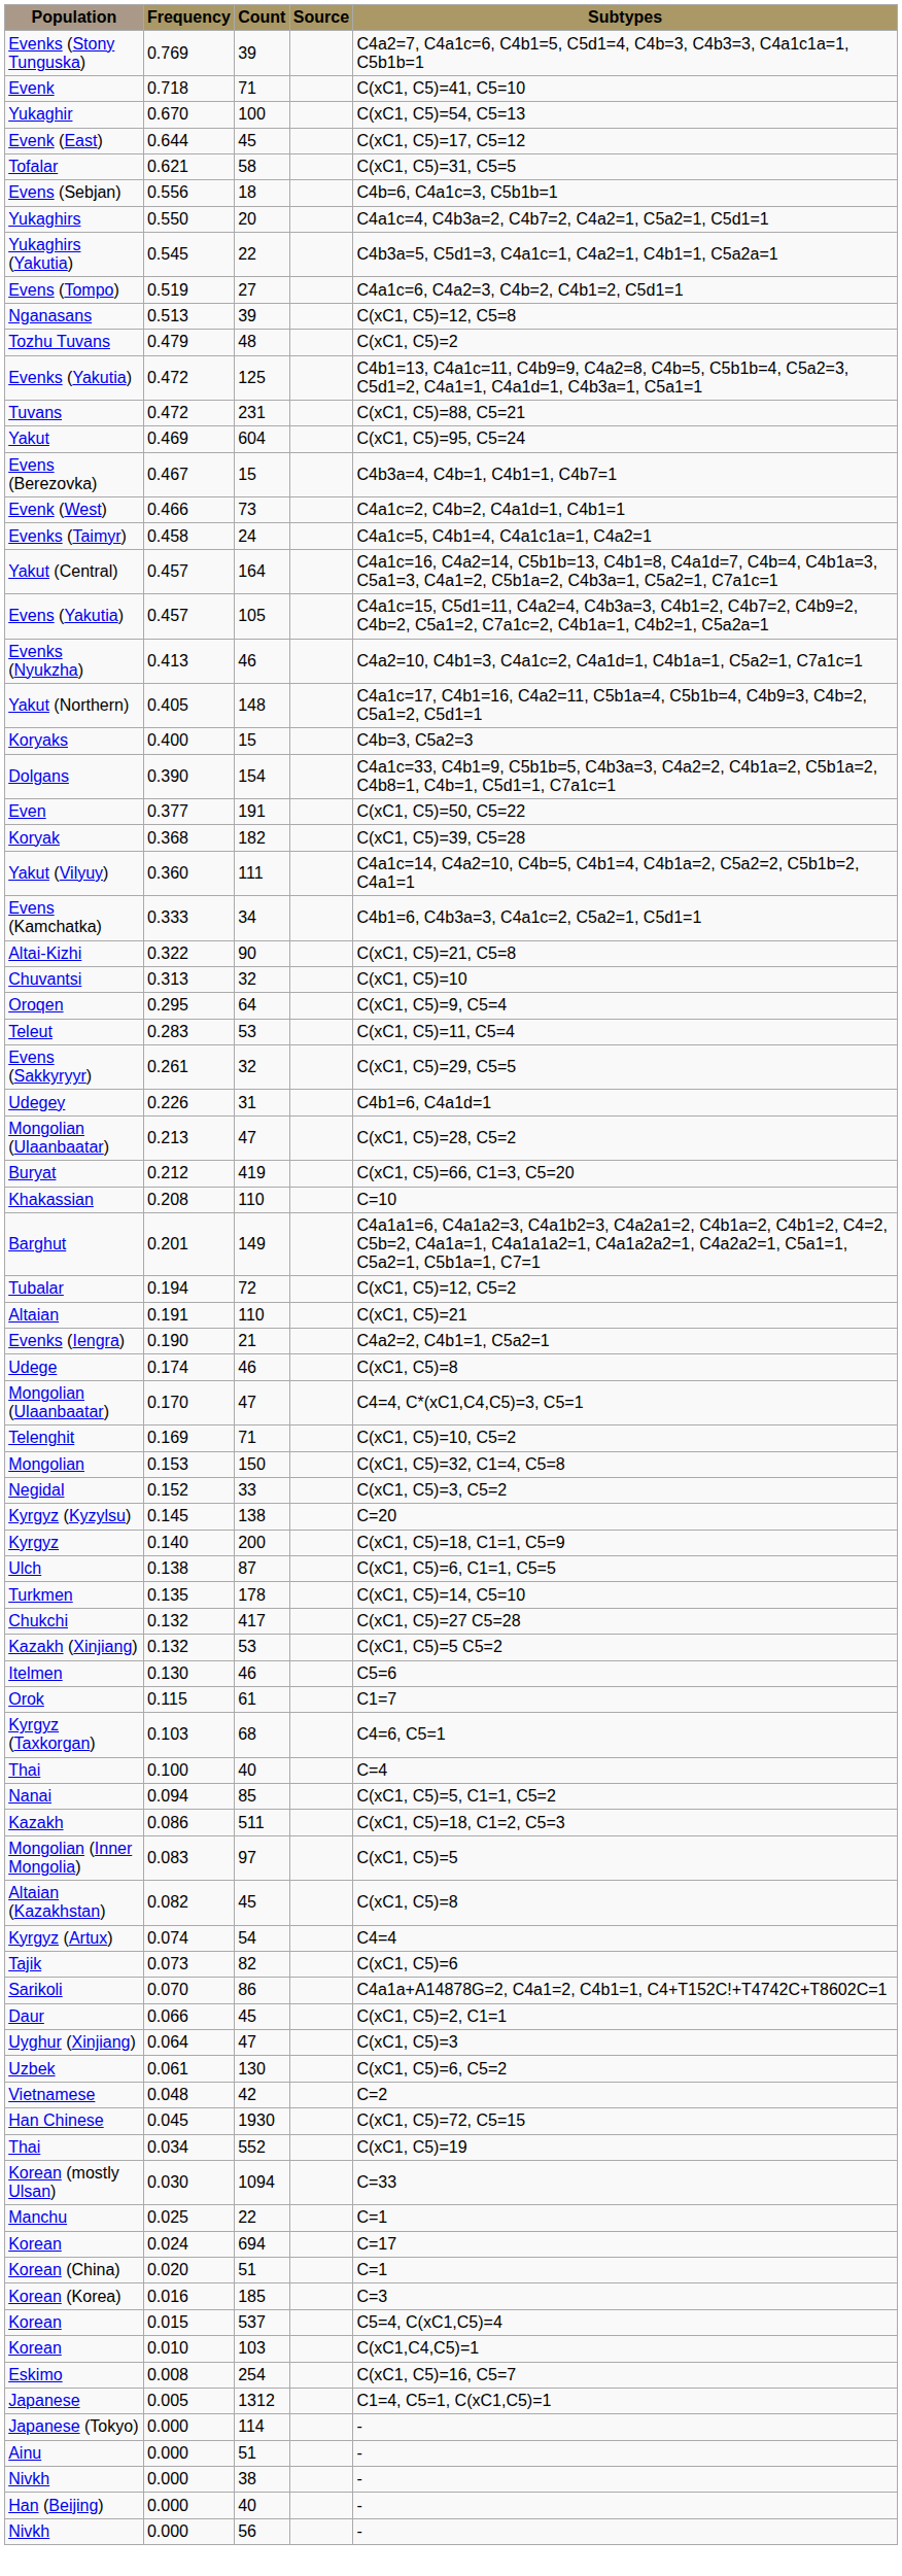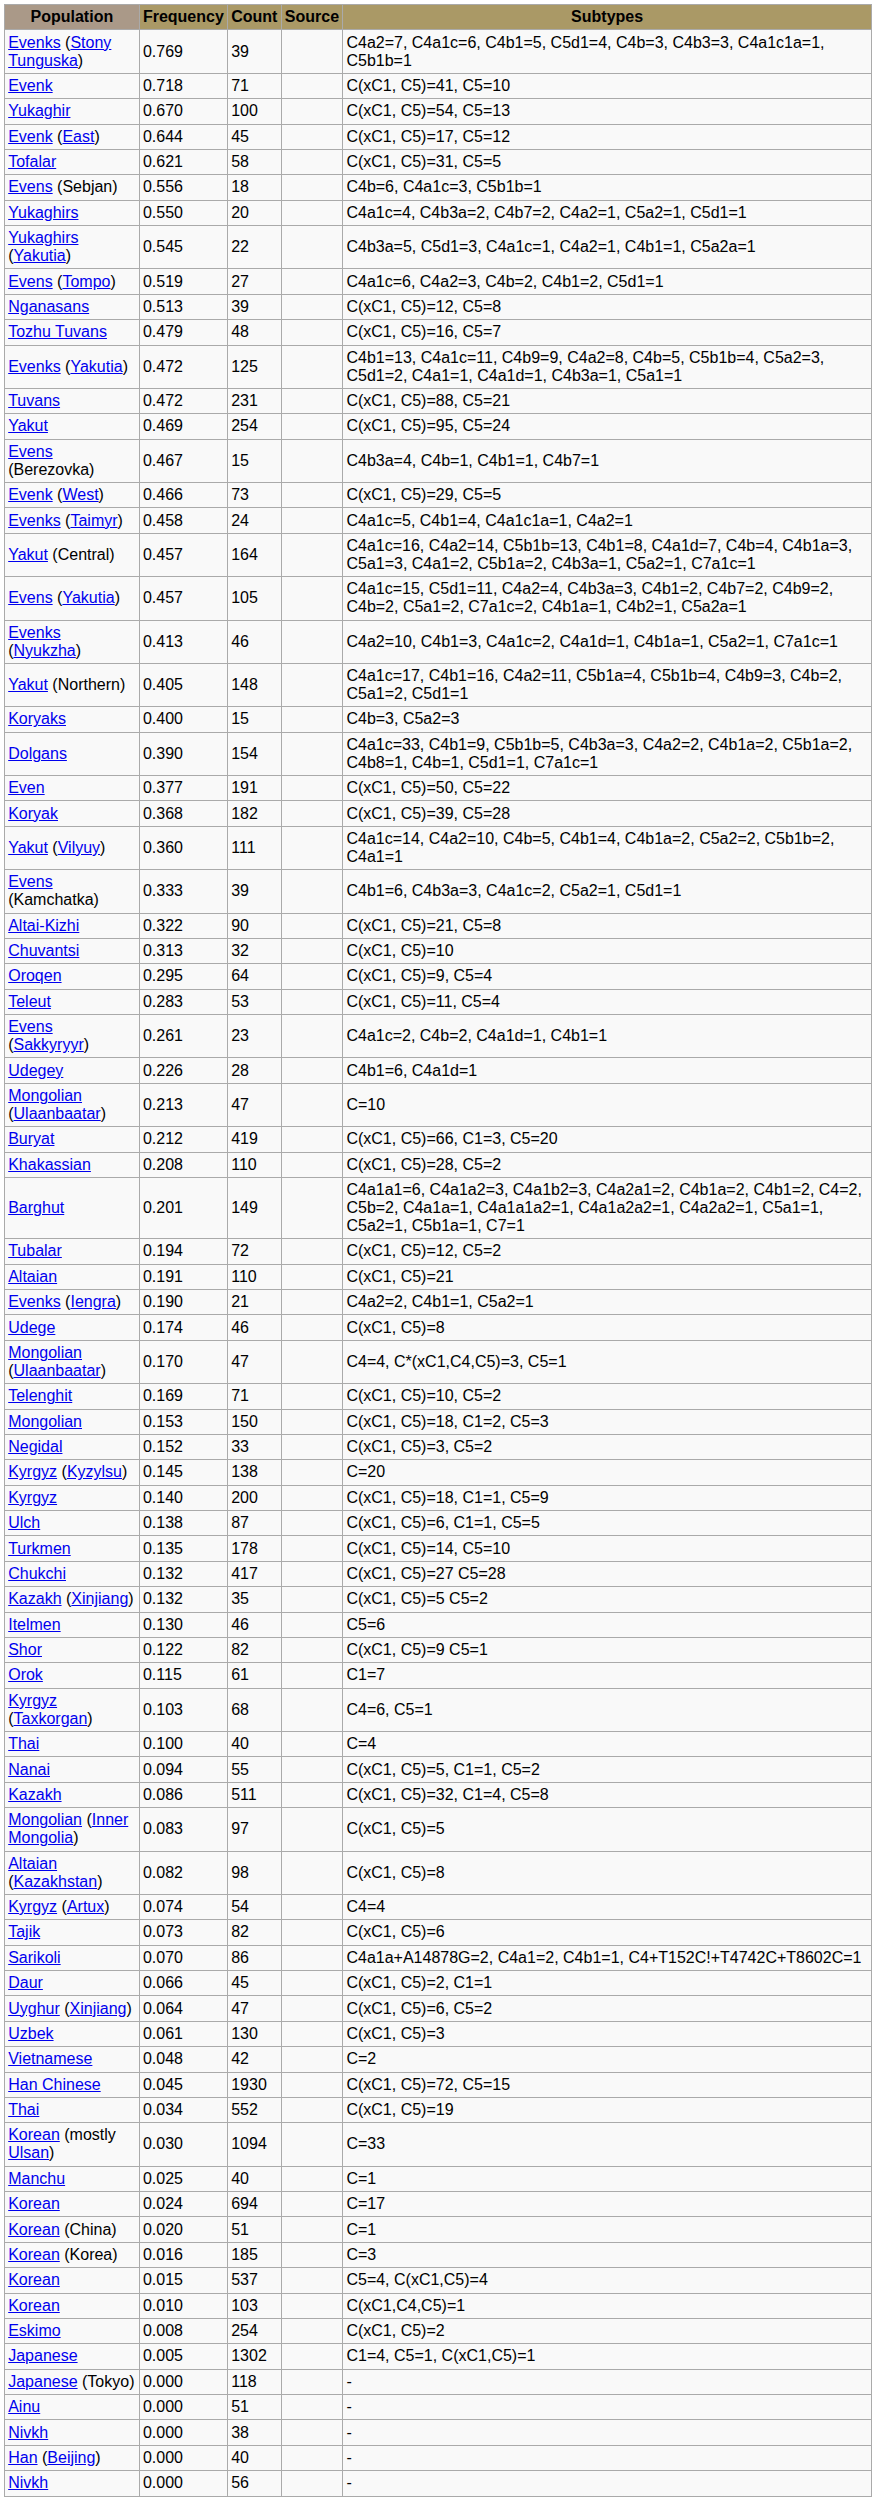Tozhu Tuvans | Subtypes: C(xC1, C5)=2 -> C(xC1, C5)=16, C5=7
Yakut | Count: 604 -> 254
Evenk (West) | Subtypes: C4a1c=2, C4b=2, C4a1d=1, C4b1=1 -> C(xC1, C5)=29, C5=5
Evens (Kamchatka) | Count: 34 -> 39
Evens (Sakkyryyr) | Count: 32 -> 23
Evens (Sakkyryyr) | Subtypes: C(xC1, C5)=29, C5=5 -> C4a1c=2, C4b=2, C4a1d=1, C4b1=1
Udegey | Count: 31 -> 28
Mongolian (Ulaanbaatar) / 0.213 | Subtypes: C(xC1, C5)=28, C5=2 -> C=10
Khakassian | Subtypes: C=10 -> C(xC1, C5)=28, C5=2
Mongolian | Subtypes: C(xC1, C5)=32, C1=4, C5=8 -> C(xC1, C5)=18, C1=2, C5=3
Kazakh (Xinjiang) | Count: 53 -> 35
+ row: Shor | 0.122 | 82 | C(xC1, C5)=9 C5=1
Nanai | Count: 85 -> 55
Kazakh | Subtypes: C(xC1, C5)=18, C1=2, C5=3 -> C(xC1, C5)=32, C1=4, C5=8
Altaian (Kazakhstan) | Count: 45 -> 98
Uyghur (Xinjiang) | Subtypes: C(xC1, C5)=3 -> C(xC1, C5)=6, C5=2
Uzbek | Subtypes: C(xC1, C5)=6, C5=2 -> C(xC1, C5)=3
Manchu | Count: 22 -> 40
Eskimo | Subtypes: C(xC1, C5)=16, C5=7 -> C(xC1, C5)=2
Japanese | Count: 1312 -> 1302
Japanese (Tokyo) | Count: 114 -> 118
